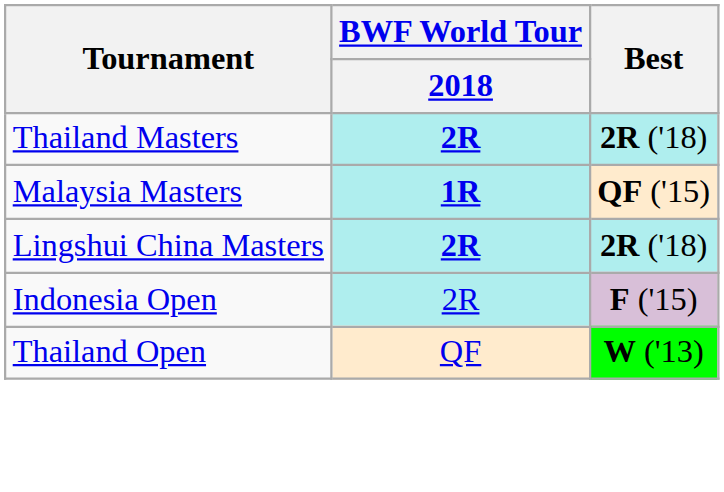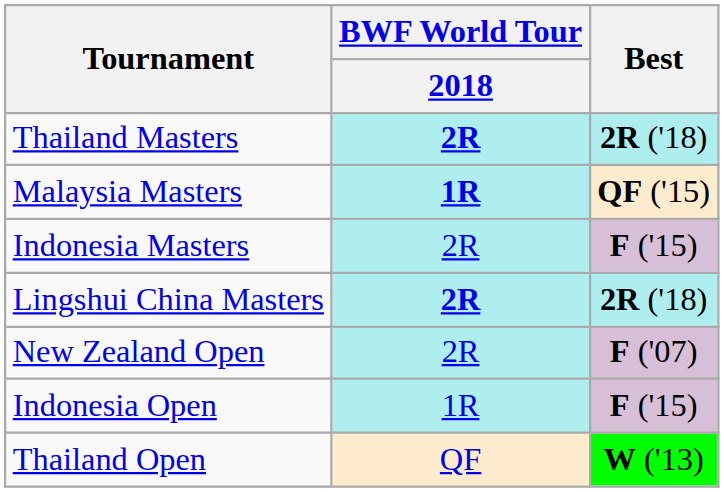+ row: Indonesia Masters | 2R | F ('15)
+ row: New Zealand Open | 2R | F ('07)
Indonesia Open | BWF World Tour / 2018: 2R -> 1R
